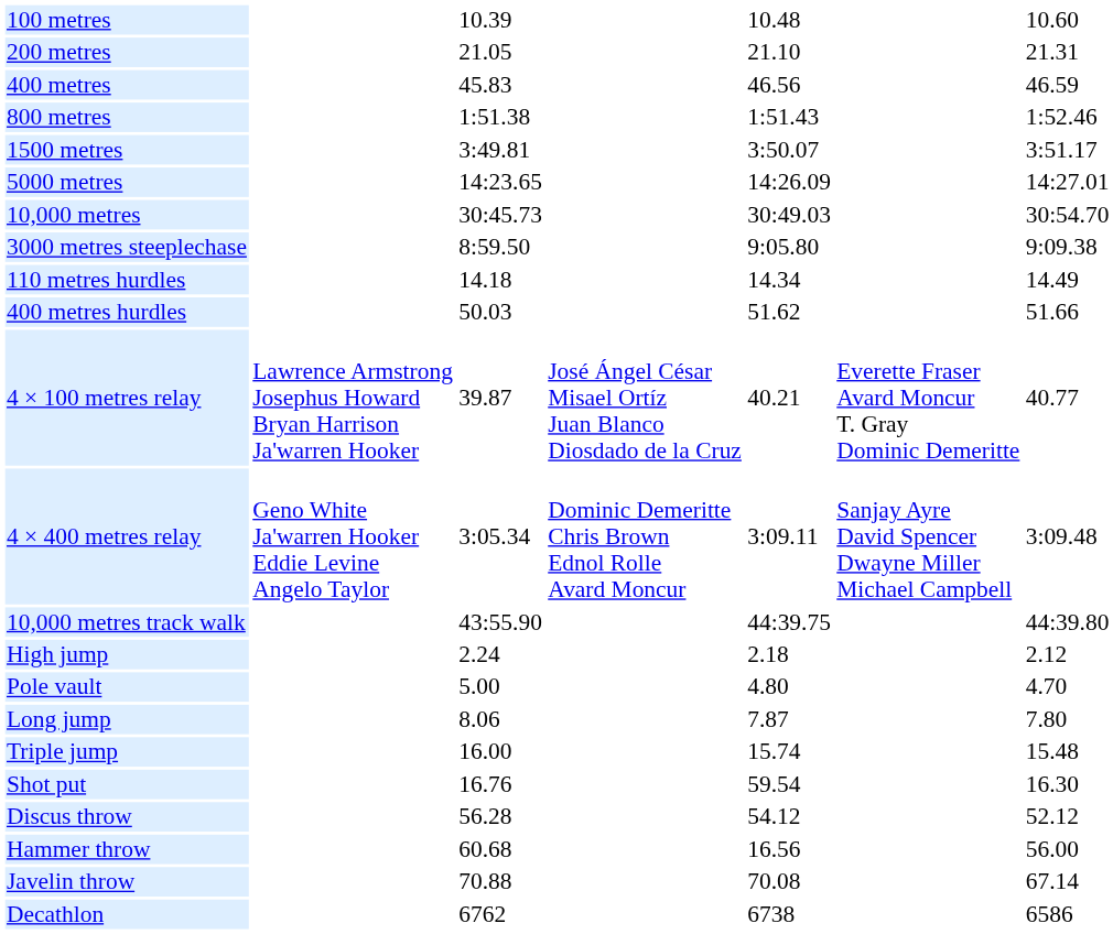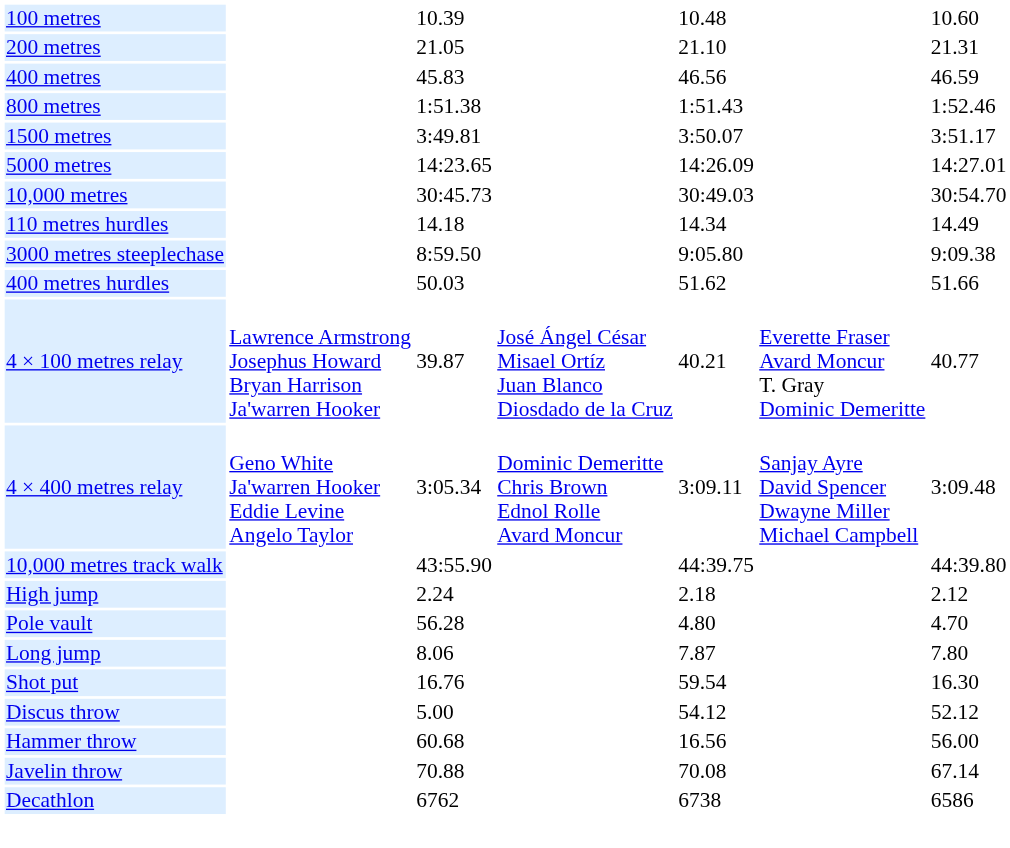rows swapped: 3000 metres steeplechase <-> 110 metres hurdles
Pole vault | column 3: 5.00 -> 56.28
- row: Triple jump | 16.00 | 15.74 | 15.48
Discus throw | column 3: 56.28 -> 5.00
